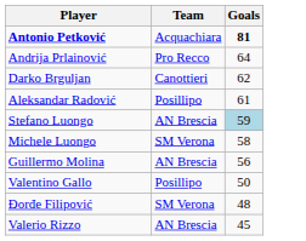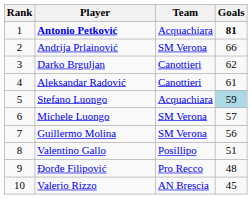+ column: Rank | 1 | 2 | 3 | 4 | 5 | 6 | 7 | 8 | 9 | 10
Andrija Prlainović | Team: Pro Recco -> SM Verona
Andrija Prlainović | Goals: 64 -> 66
Aleksandar Radović | Team: Posillipo -> Canottieri
Stefano Luongo | Team: AN Brescia -> Acquachiara
Michele Luongo | Goals: 58 -> 57
Guillermo Molina | Team: AN Brescia -> SM Verona
Valentino Gallo | Goals: 50 -> 51
Đorđe Filipović | Team: SM Verona -> Pro Recco
